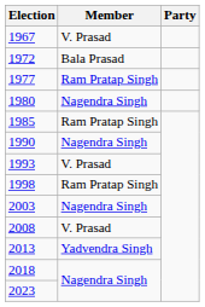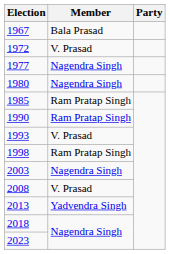1967 | Member: V. Prasad -> Bala Prasad
1972 | Member: Bala Prasad -> V. Prasad
1977 | Member: Ram Pratap Singh -> Nagendra Singh
1990 | Member: Nagendra Singh -> Ram Pratap Singh
